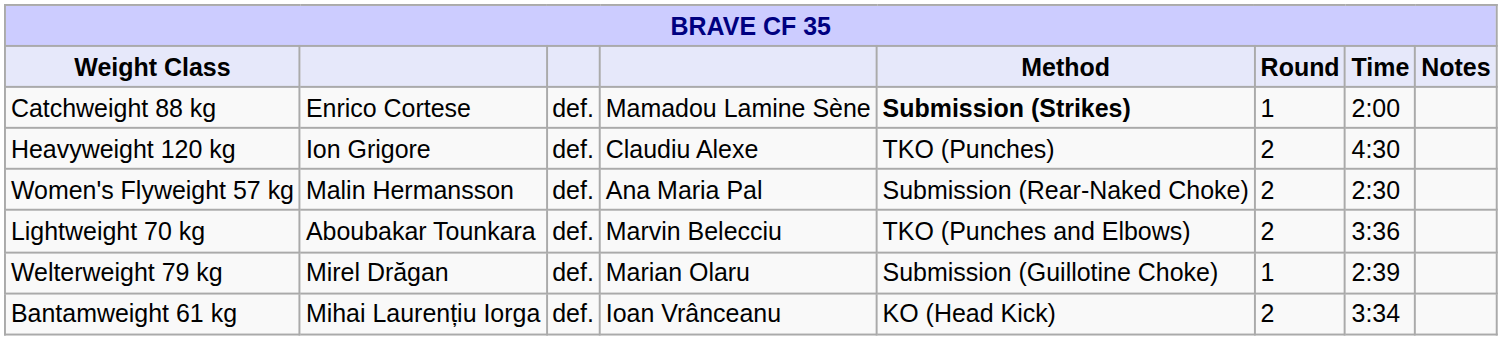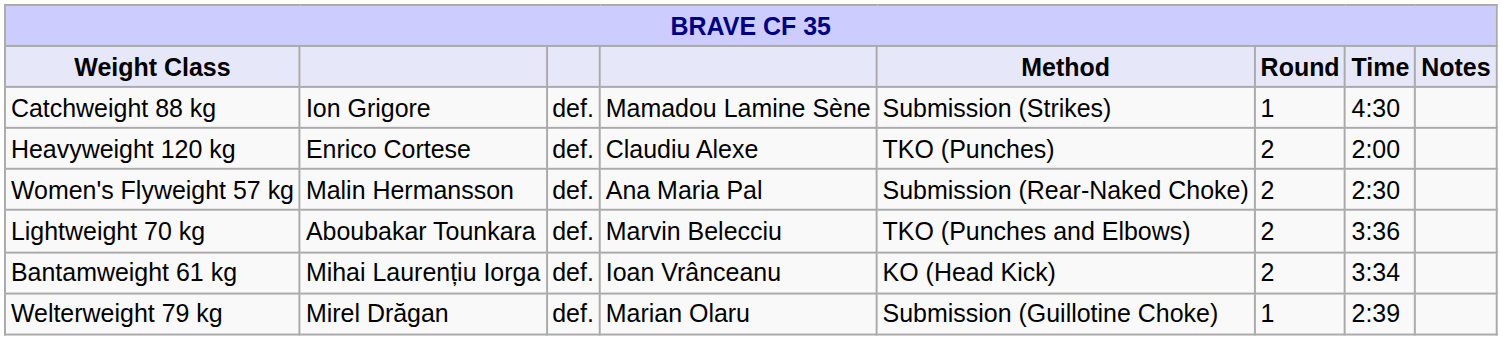Catchweight 88 kg | column 2: Enrico Cortese -> Ion Grigore
Catchweight 88 kg | Method: bold -> normal
Catchweight 88 kg | Time: 2:00 -> 4:30
Heavyweight 120 kg | column 2: Ion Grigore -> Enrico Cortese
Heavyweight 120 kg | Time: 4:30 -> 2:00
rows swapped: Bantamweight 61 kg <-> Welterweight 79 kg
